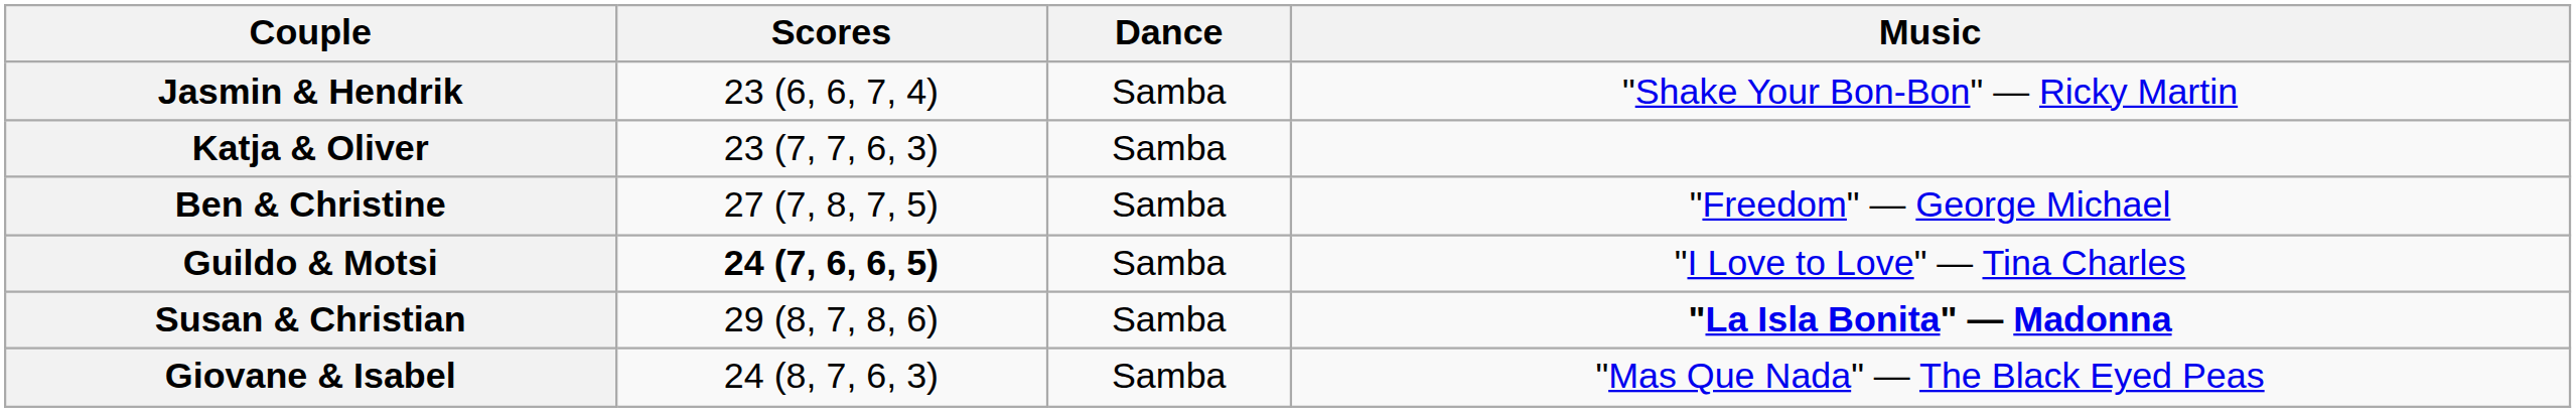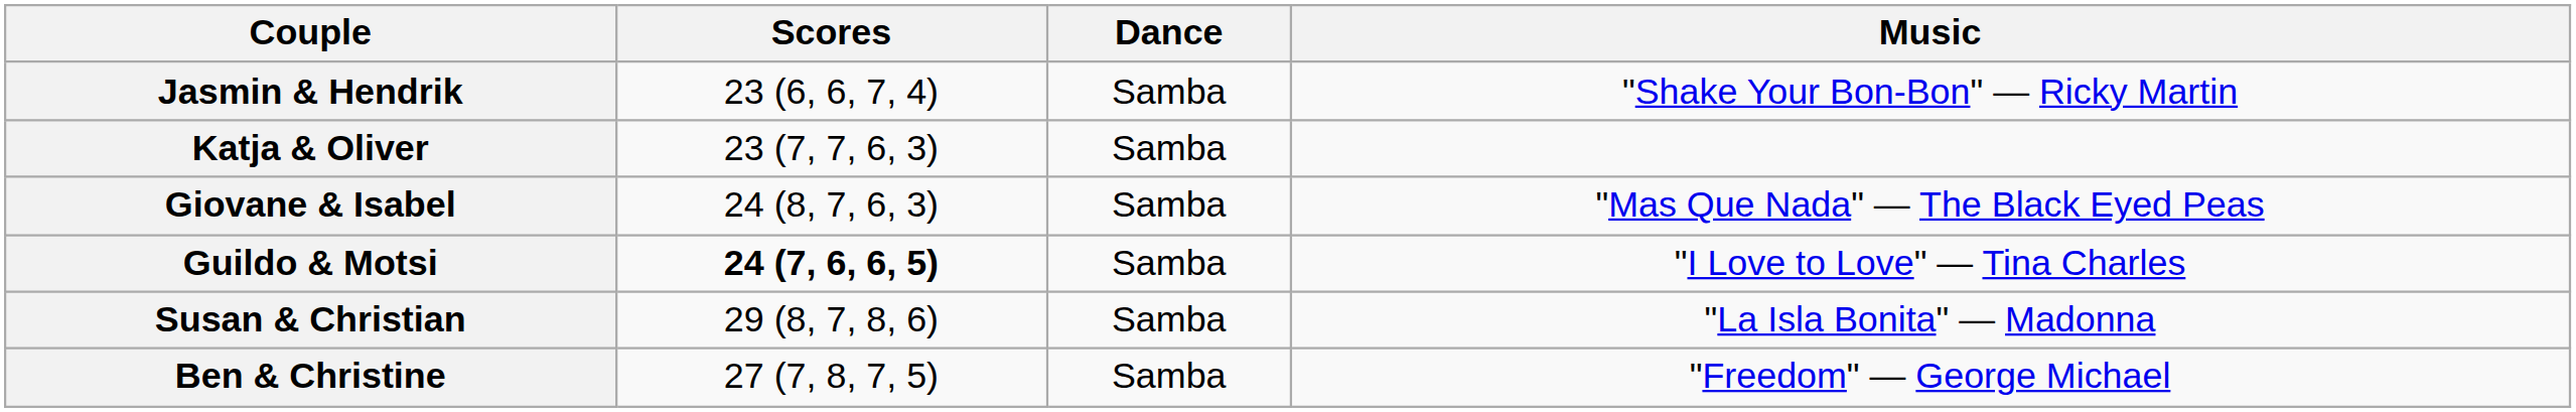rows swapped: Ben & Christine <-> Giovane & Isabel
Susan & Christian | Music: bold -> normal
